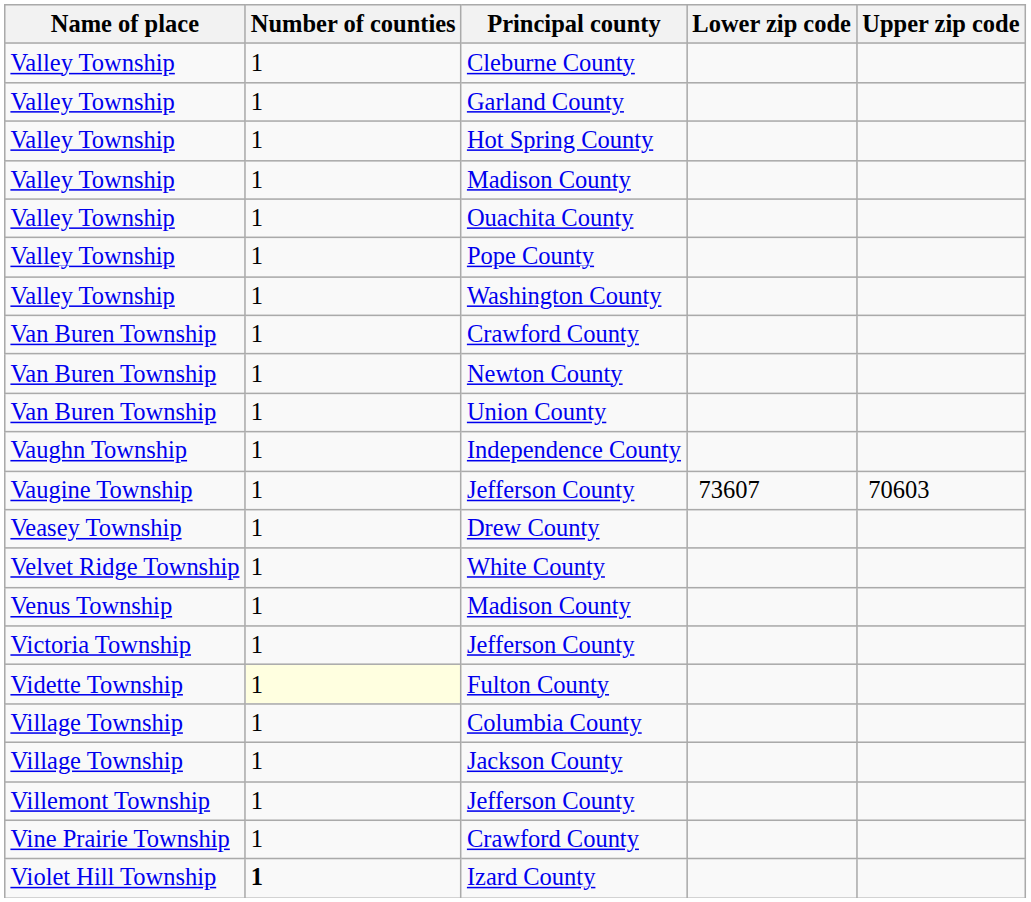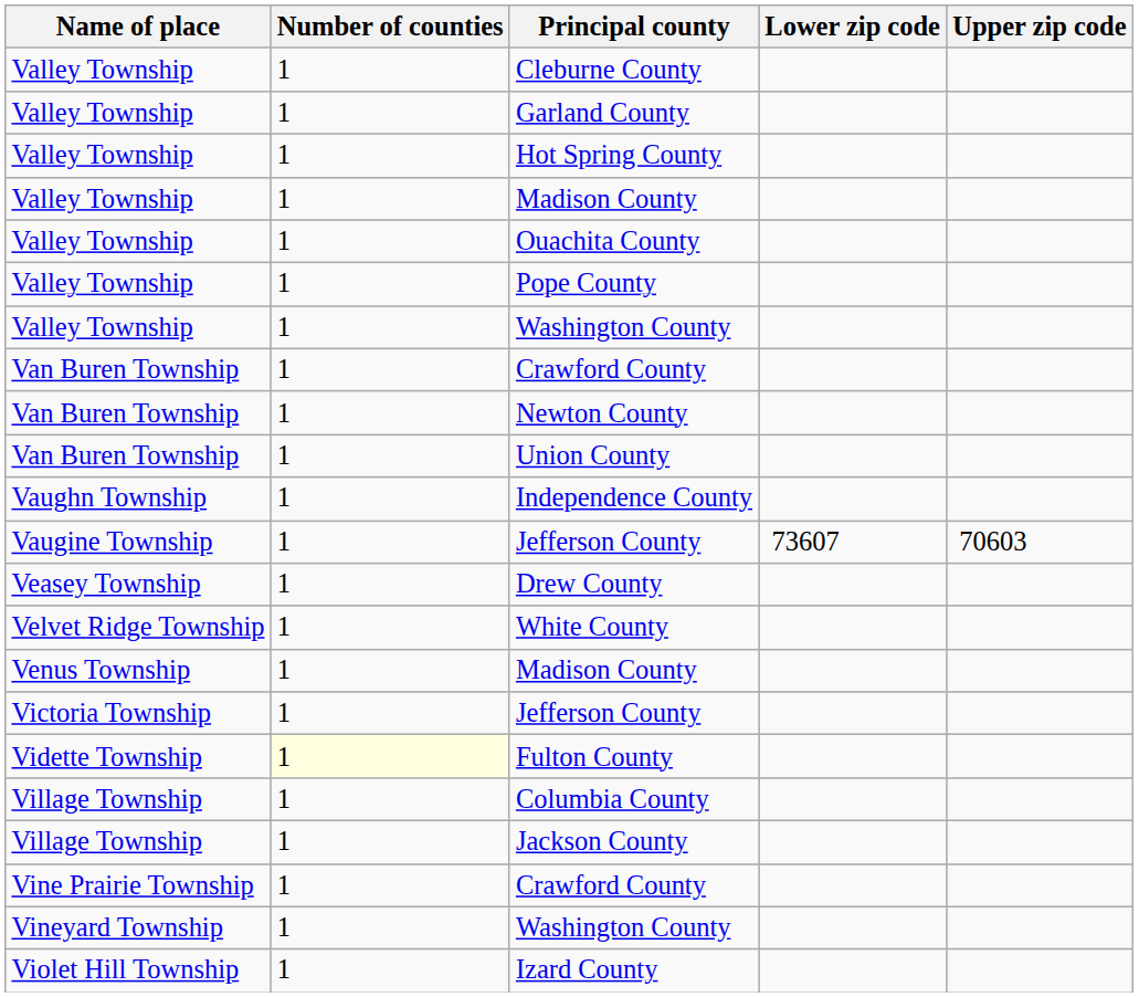- row: Villemont Township | 1 | Jefferson County
+ row: Vineyard Township | 1 | Washington County
Izard County | Number of counties: bold -> normal
